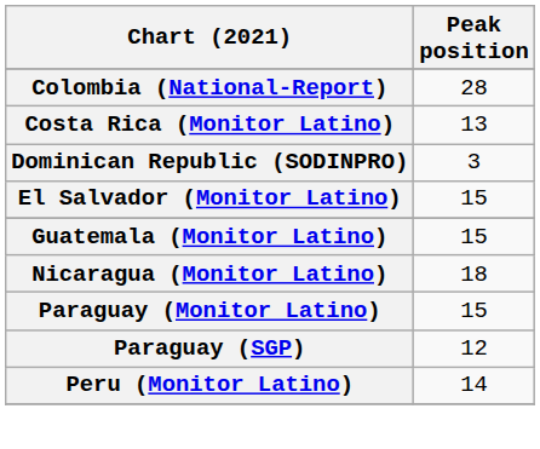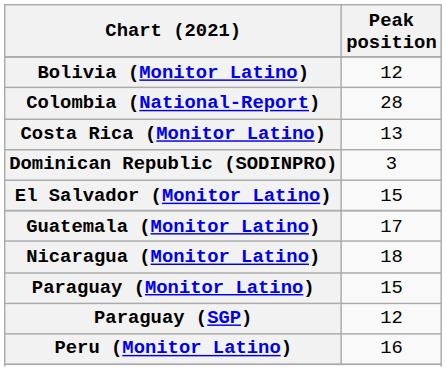+ row: Bolivia (Monitor Latino) | 12
Guatemala (Monitor Latino) | Peak position: 15 -> 17
Peru (Monitor Latino) | Peak position: 14 -> 16
